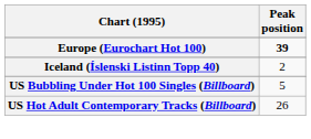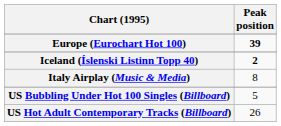Iceland (Íslenski Listinn Topp 40) | Peak position: normal -> bold
+ row: Italy Airplay (Music & Media) | 8
